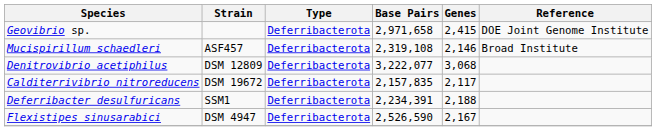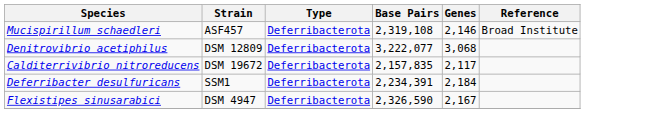- row: Geovibrio sp. | Deferribacterota | 2,971,658 | 2,415 | DOE Joint Genome Institute
Deferribacter desulfuricans | Genes: 2,188 -> 2,184
Flexistipes sinusarabici | Base Pairs: 2,526,590 -> 2,326,590
